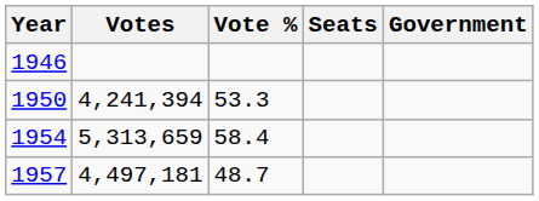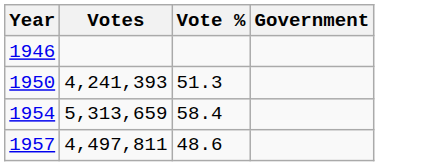- column: Seats
1950 | Votes: 4,241,394 -> 4,241,393
1950 | Vote %: 53.3 -> 51.3
1957 | Votes: 4,497,181 -> 4,497,811
1957 | Vote %: 48.7 -> 48.6
